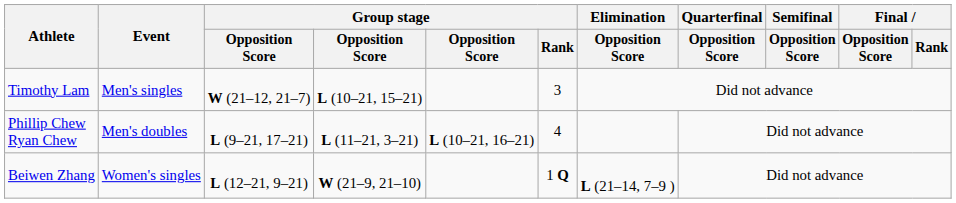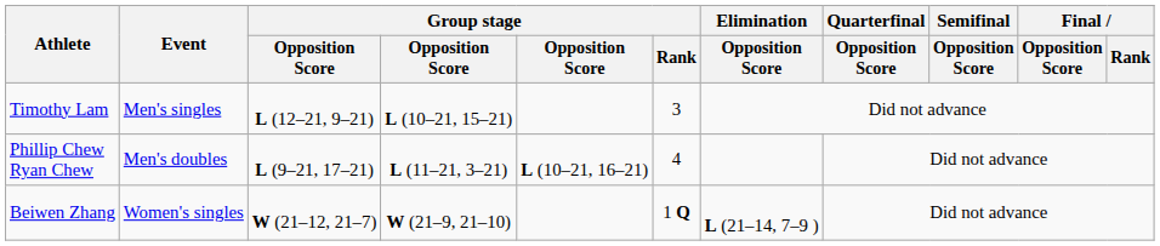Timothy Lam | column 3: W (21–12, 21–7) -> L (12–21, 9–21)
Beiwen Zhang | column 3: L (12–21, 9–21) -> W (21–12, 21–7)
